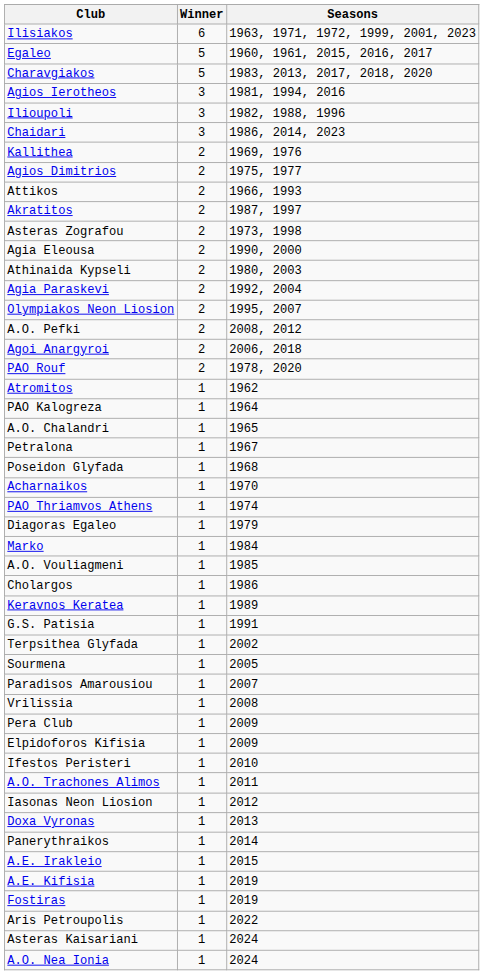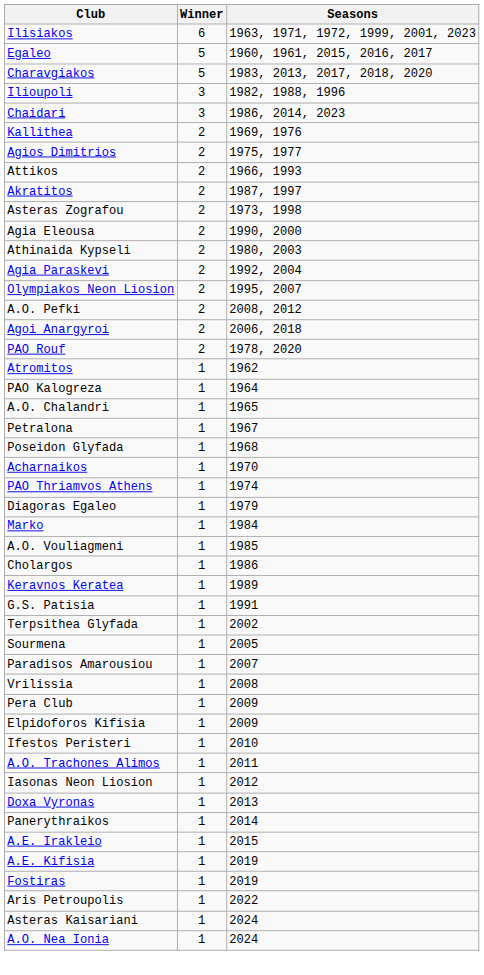- row: Agios Ierotheos | 3 | 1981, 1994, 2016
